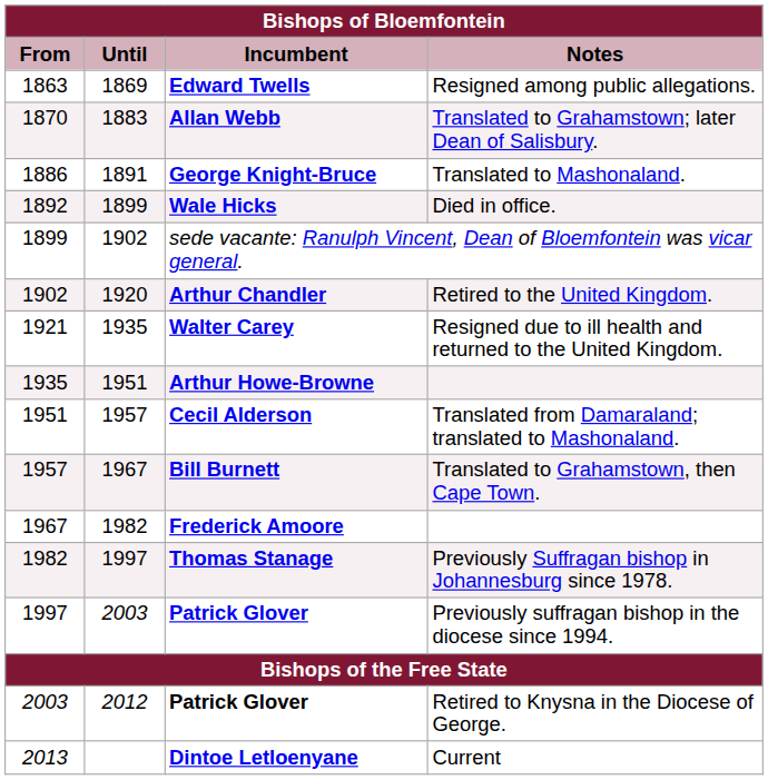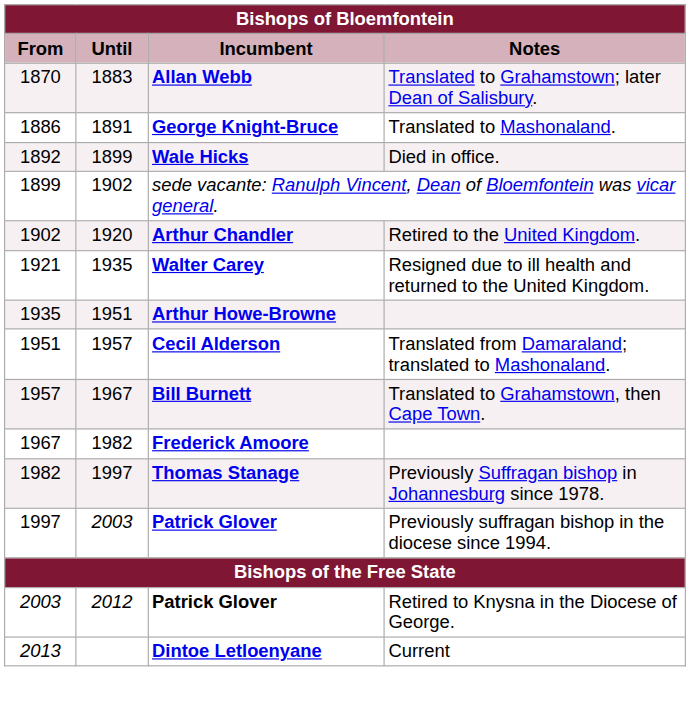- row: 1863 | 1869 | Edward Twells | Resigned among public allegations.
